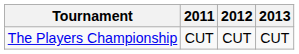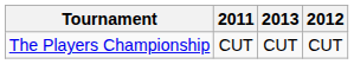columns swapped: 2012 <-> 2013
